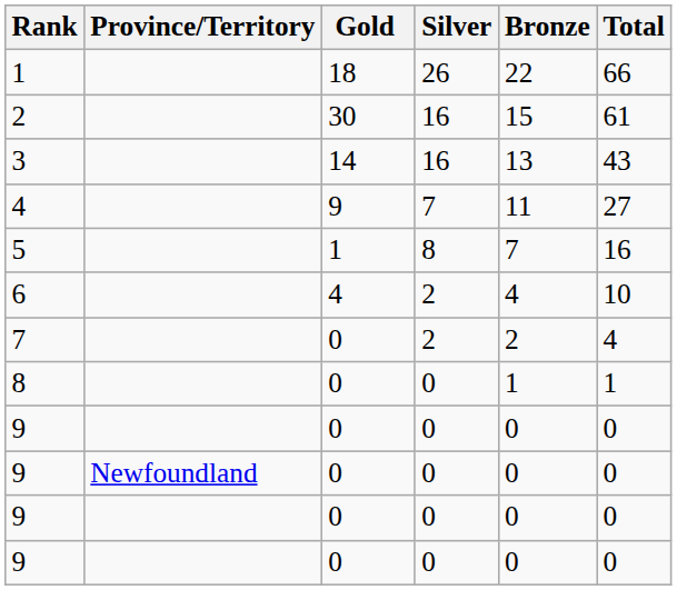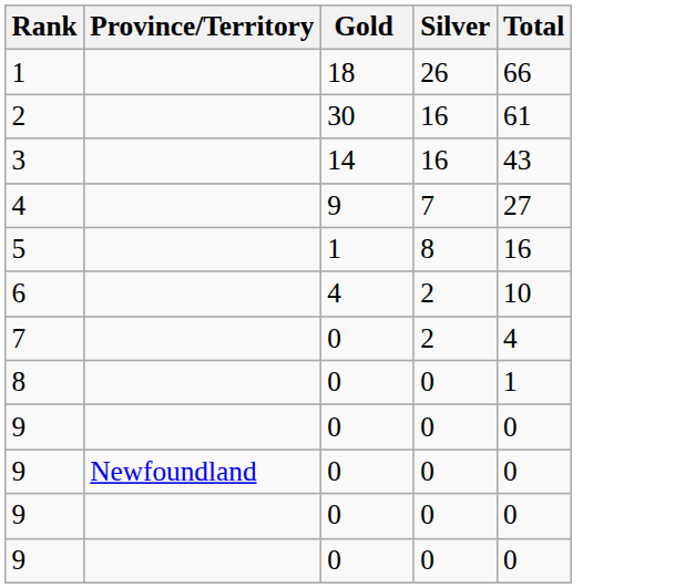- column: Bronze | 22 | 15 | 13 | 11 | 7 | 4 | 2 | 1 | 0 | 0 | 0 | 0
